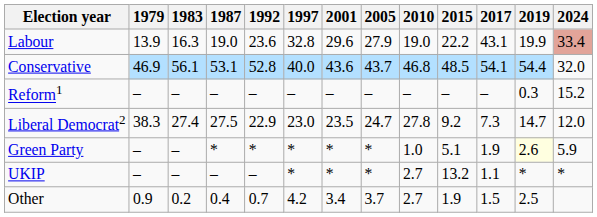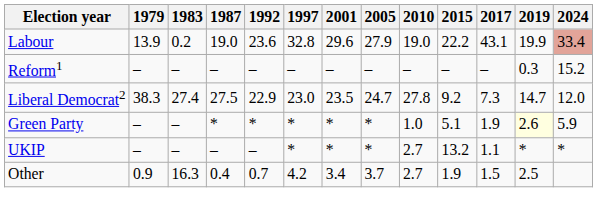Labour | 1983: 16.3 -> 0.2
- row: Conservative | 46.9 | 56.1 | 53.1 | 52.8 | 40.0 | 43.6 | 43.7 | 46.8 | 48.5 | 54.1 | 54.4 | 32.0
Other | 1983: 0.2 -> 16.3
